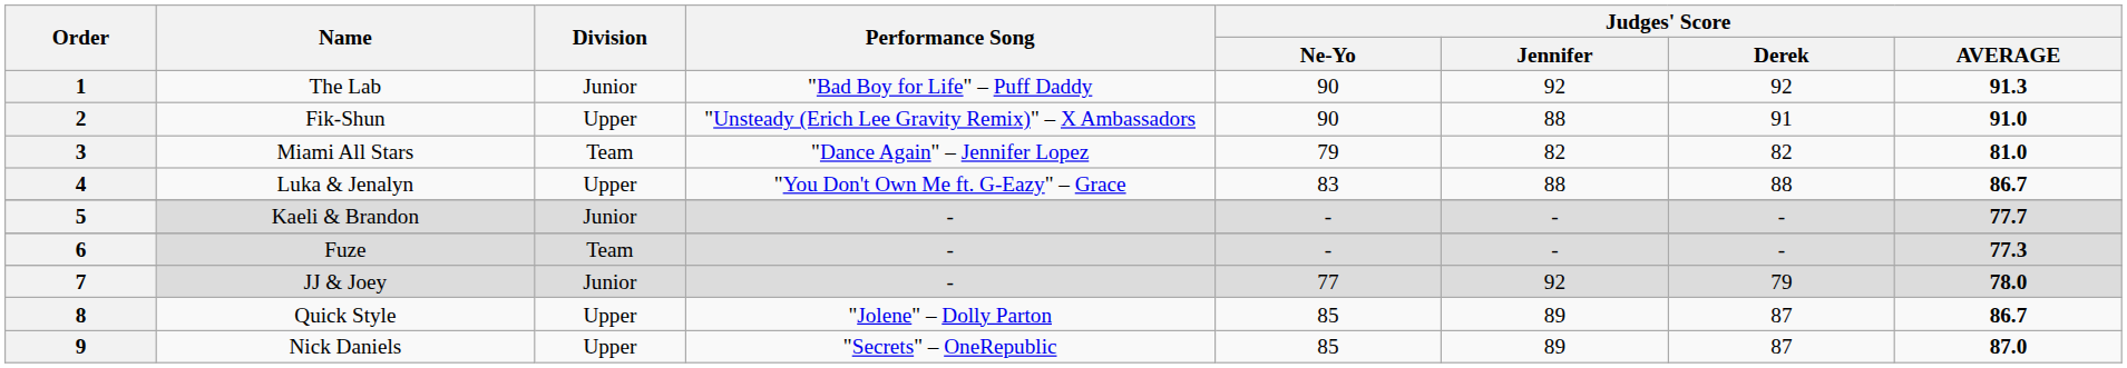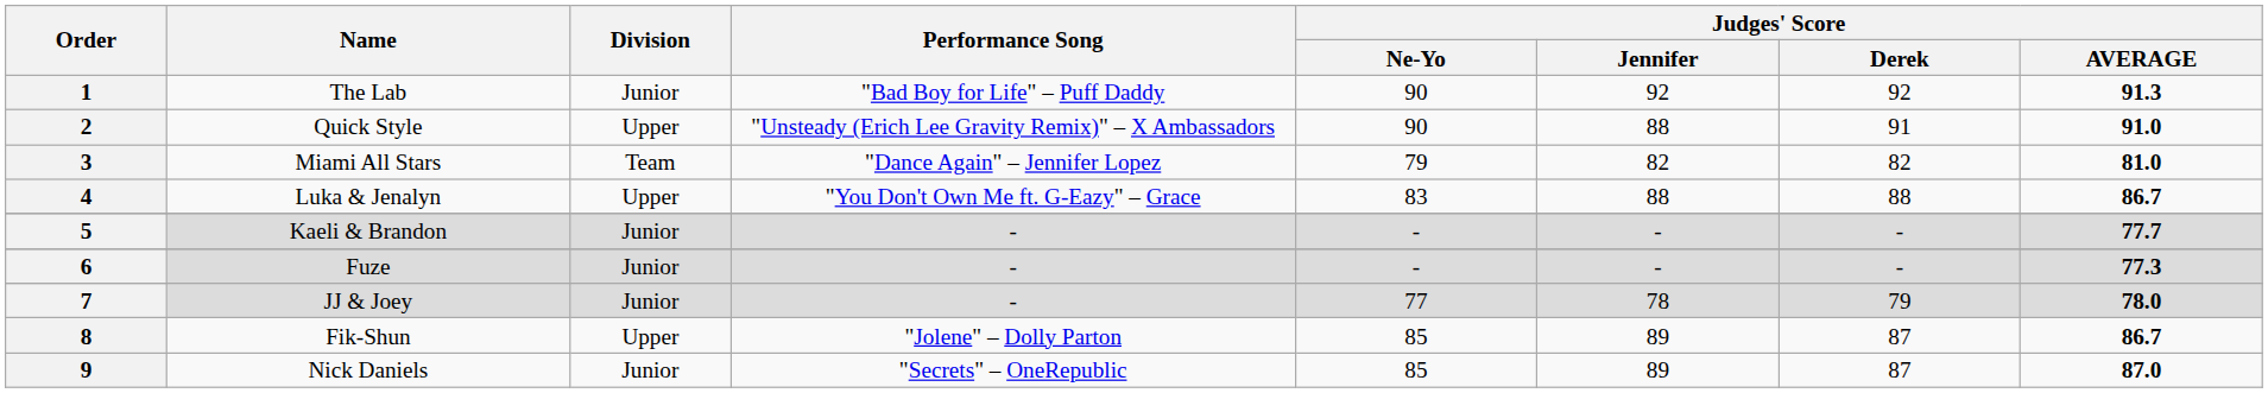2 | Name: Fik-Shun -> Quick Style
6 | Division: Team -> Junior
7 | Judges' Score / Jennifer: 92 -> 78
8 | Name: Quick Style -> Fik-Shun
9 | Division: Upper -> Junior
